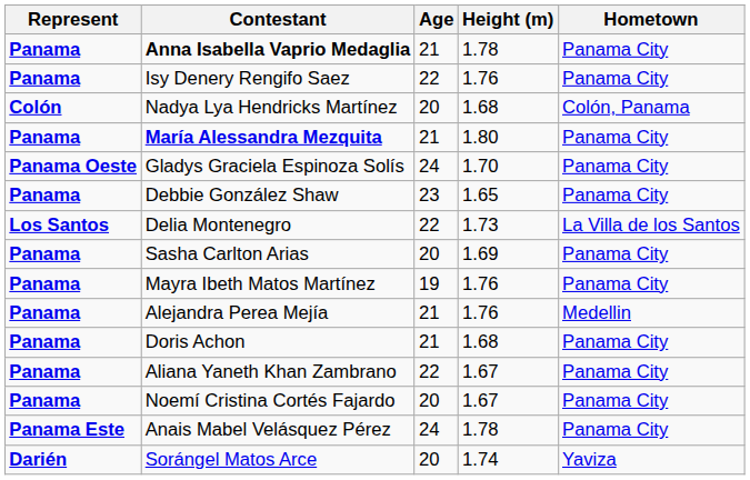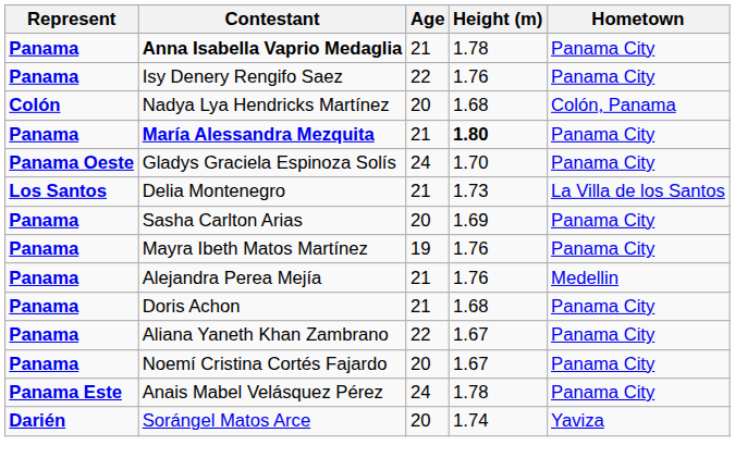María Alessandra Mezquita | Height (m): normal -> bold
- row: Panama | Debbie González Shaw | 23 | 1.65 | Panama City
Delia Montenegro | Age: 22 -> 21
